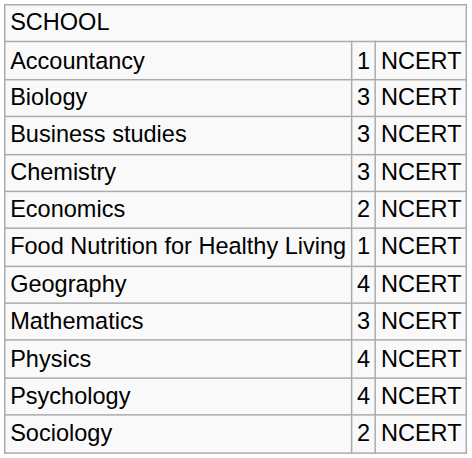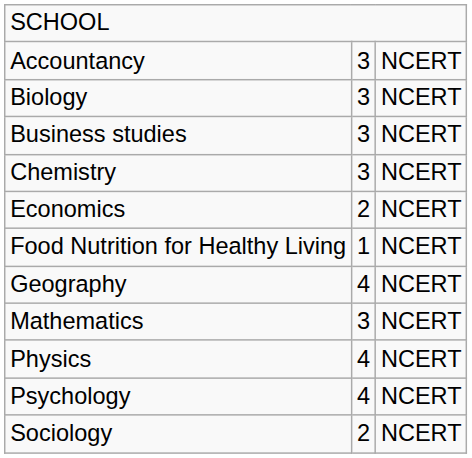Accountancy | column 2: 1 -> 3
